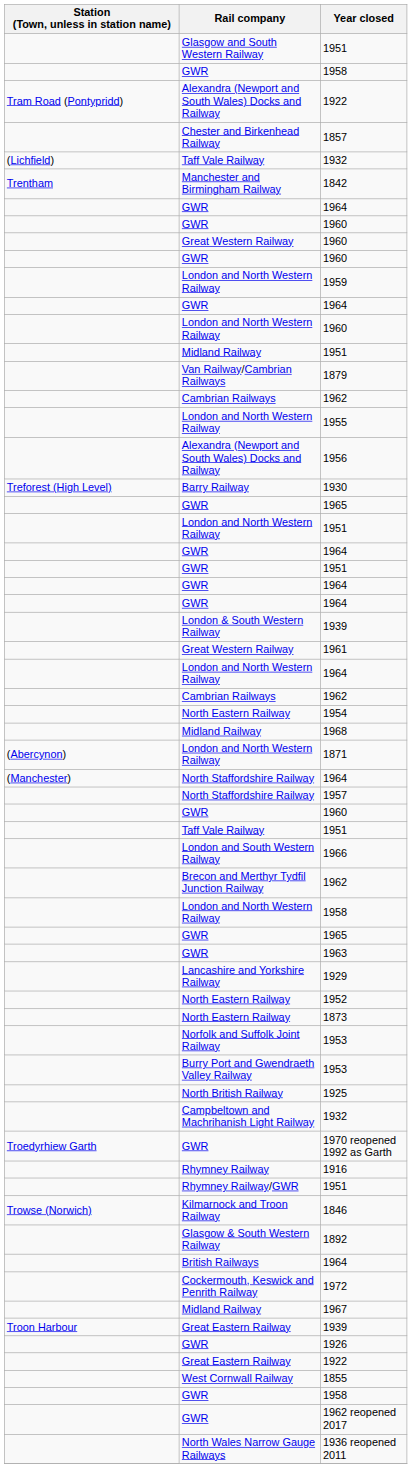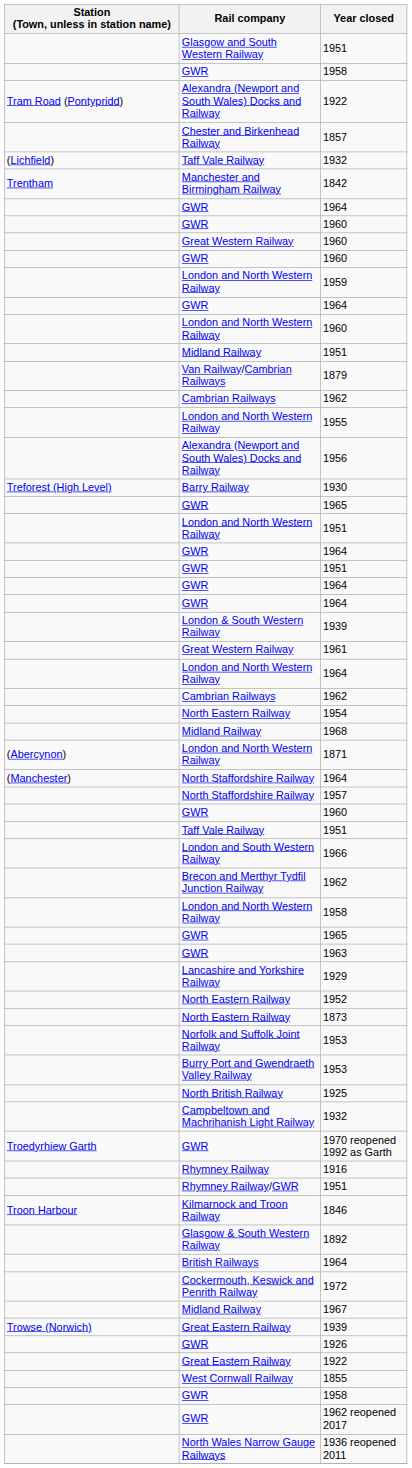1846 | Station (Town, unless in station name): Trowse (Norwich) -> Troon Harbour
Great Eastern Railway / 1939 | Station (Town, unless in station name): Troon Harbour -> Trowse (Norwich)
